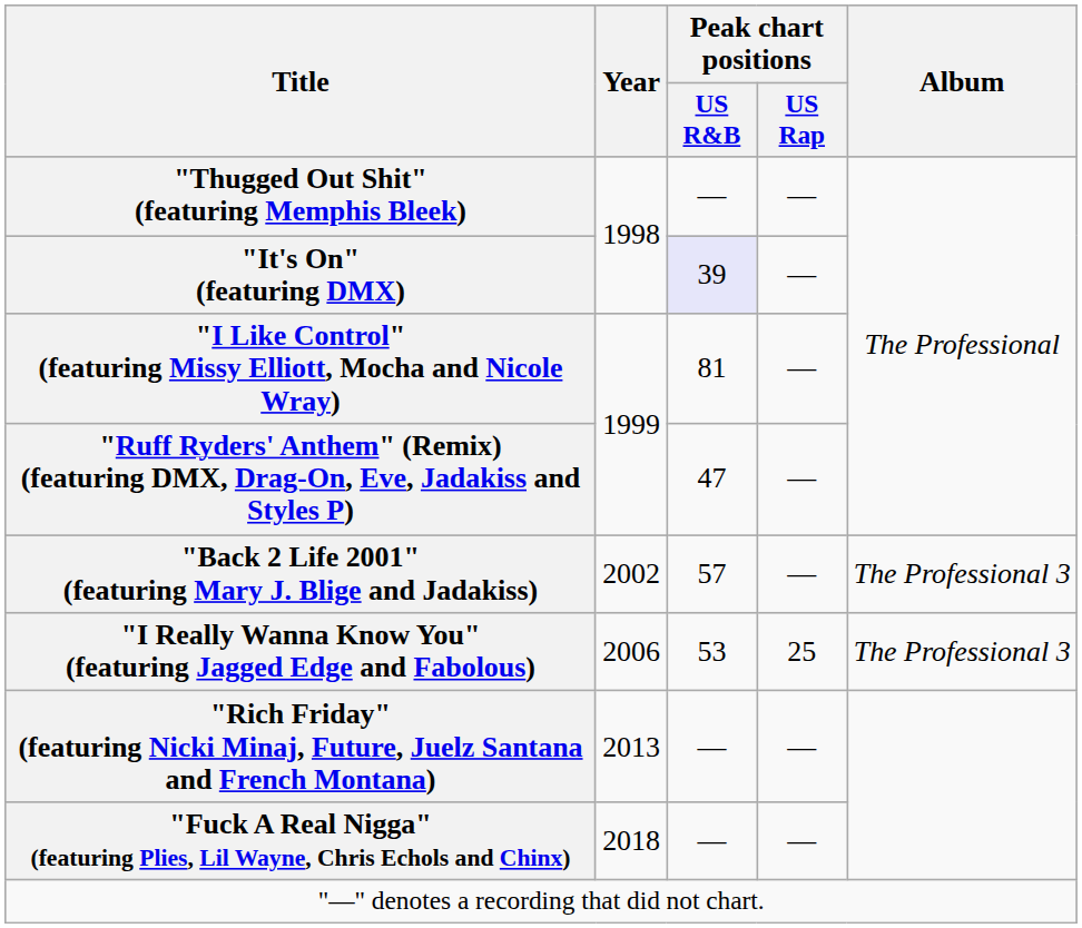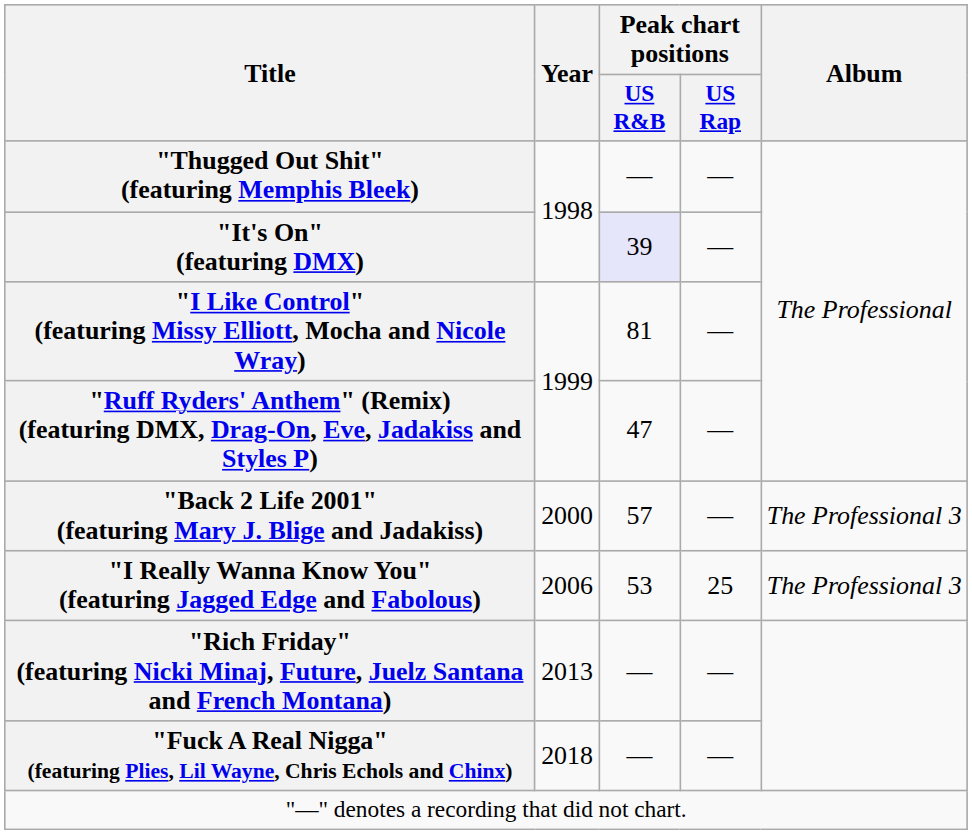"Back 2 Life 2001" (featuring Mary J. Blige and Jadakiss) | Year: 2002 -> 2000
